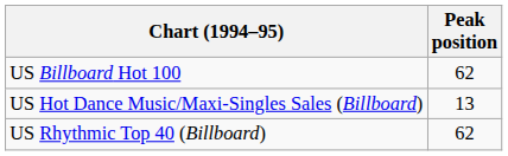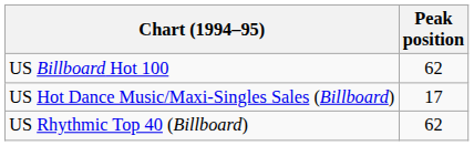US Hot Dance Music/Maxi-Singles Sales (Billboard) | Peak position: 13 -> 17
